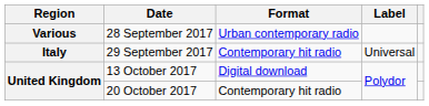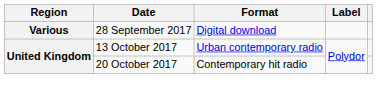28 September 2017 | Format: Urban contemporary radio -> Digital download
- row: Italy | 29 September 2017 | Contemporary hit radio | Universal
13 October 2017 | Format: Digital download -> Urban contemporary radio
